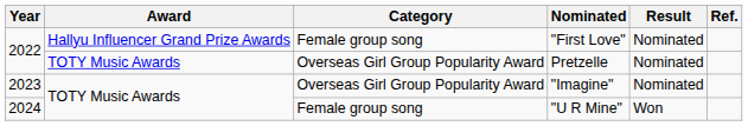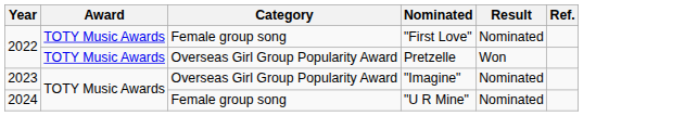"First Love" | Award: Hallyu Influencer Grand Prize Awards -> TOTY Music Awards
Pretzelle | Result: Nominated -> Won
"U R Mine" | Result: Won -> Nominated
